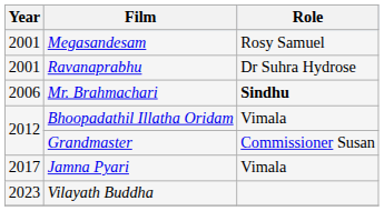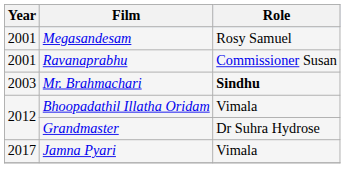Ravanaprabhu | Role: Dr Suhra Hydrose -> Commissioner Susan
Mr. Brahmachari | Year: 2006 -> 2003
Grandmaster | Role: Commissioner Susan -> Dr Suhra Hydrose
- row: 2023 | Vilayath Buddha
